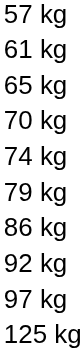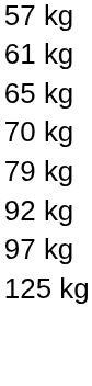- row: 74 kg
- row: 86 kg
